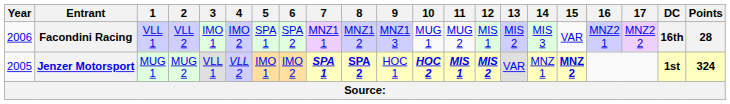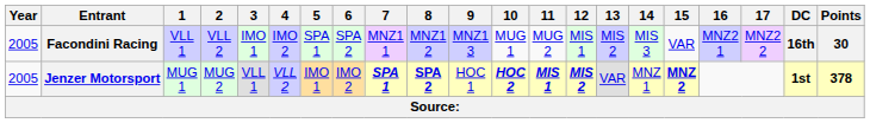Facondini Racing | Year: 2006 -> 2005
Facondini Racing | Points: 28 -> 30
Jenzer Motorsport | Points: 324 -> 378
